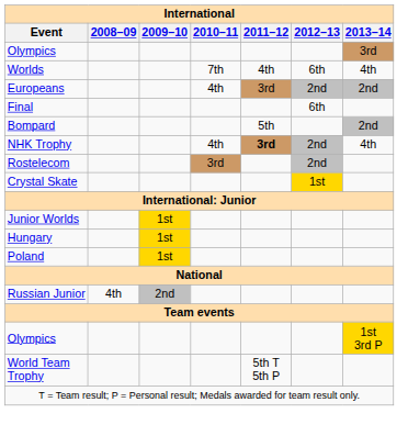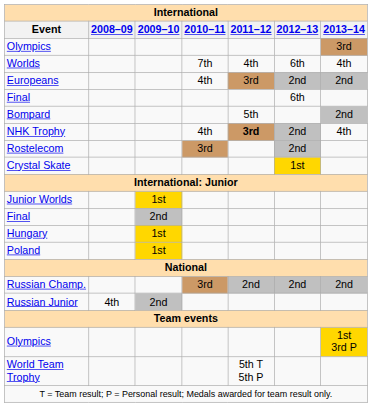+ row: Final | 2nd
+ row: Russian Champ. | 3rd | 2nd | 2nd | 2nd
